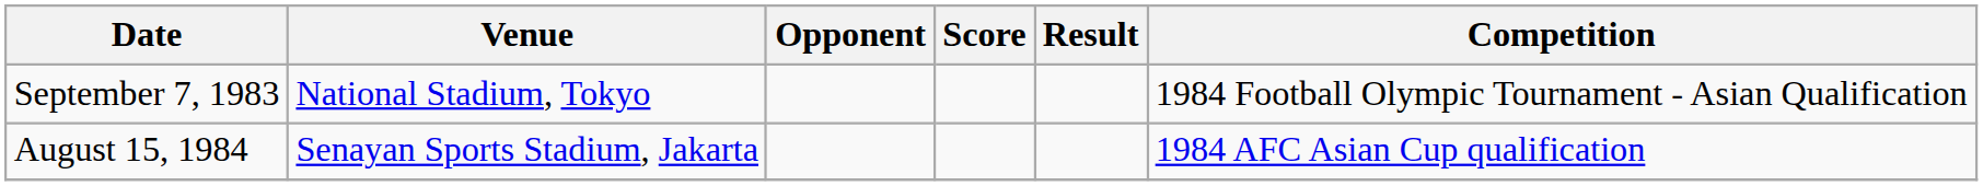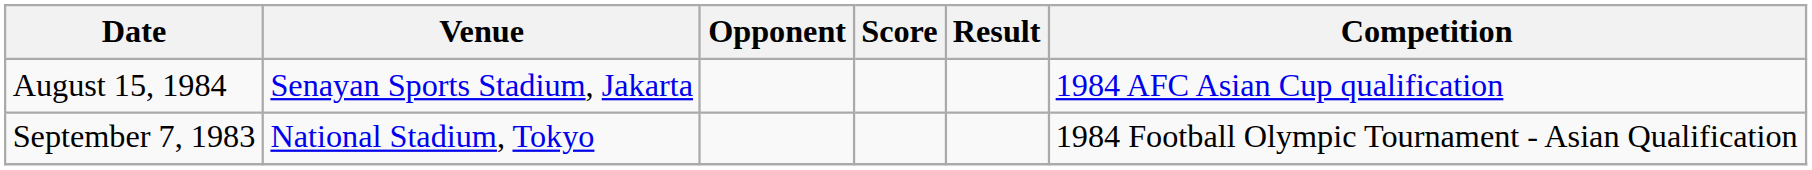rows swapped: September 7, 1983 <-> August 15, 1984
